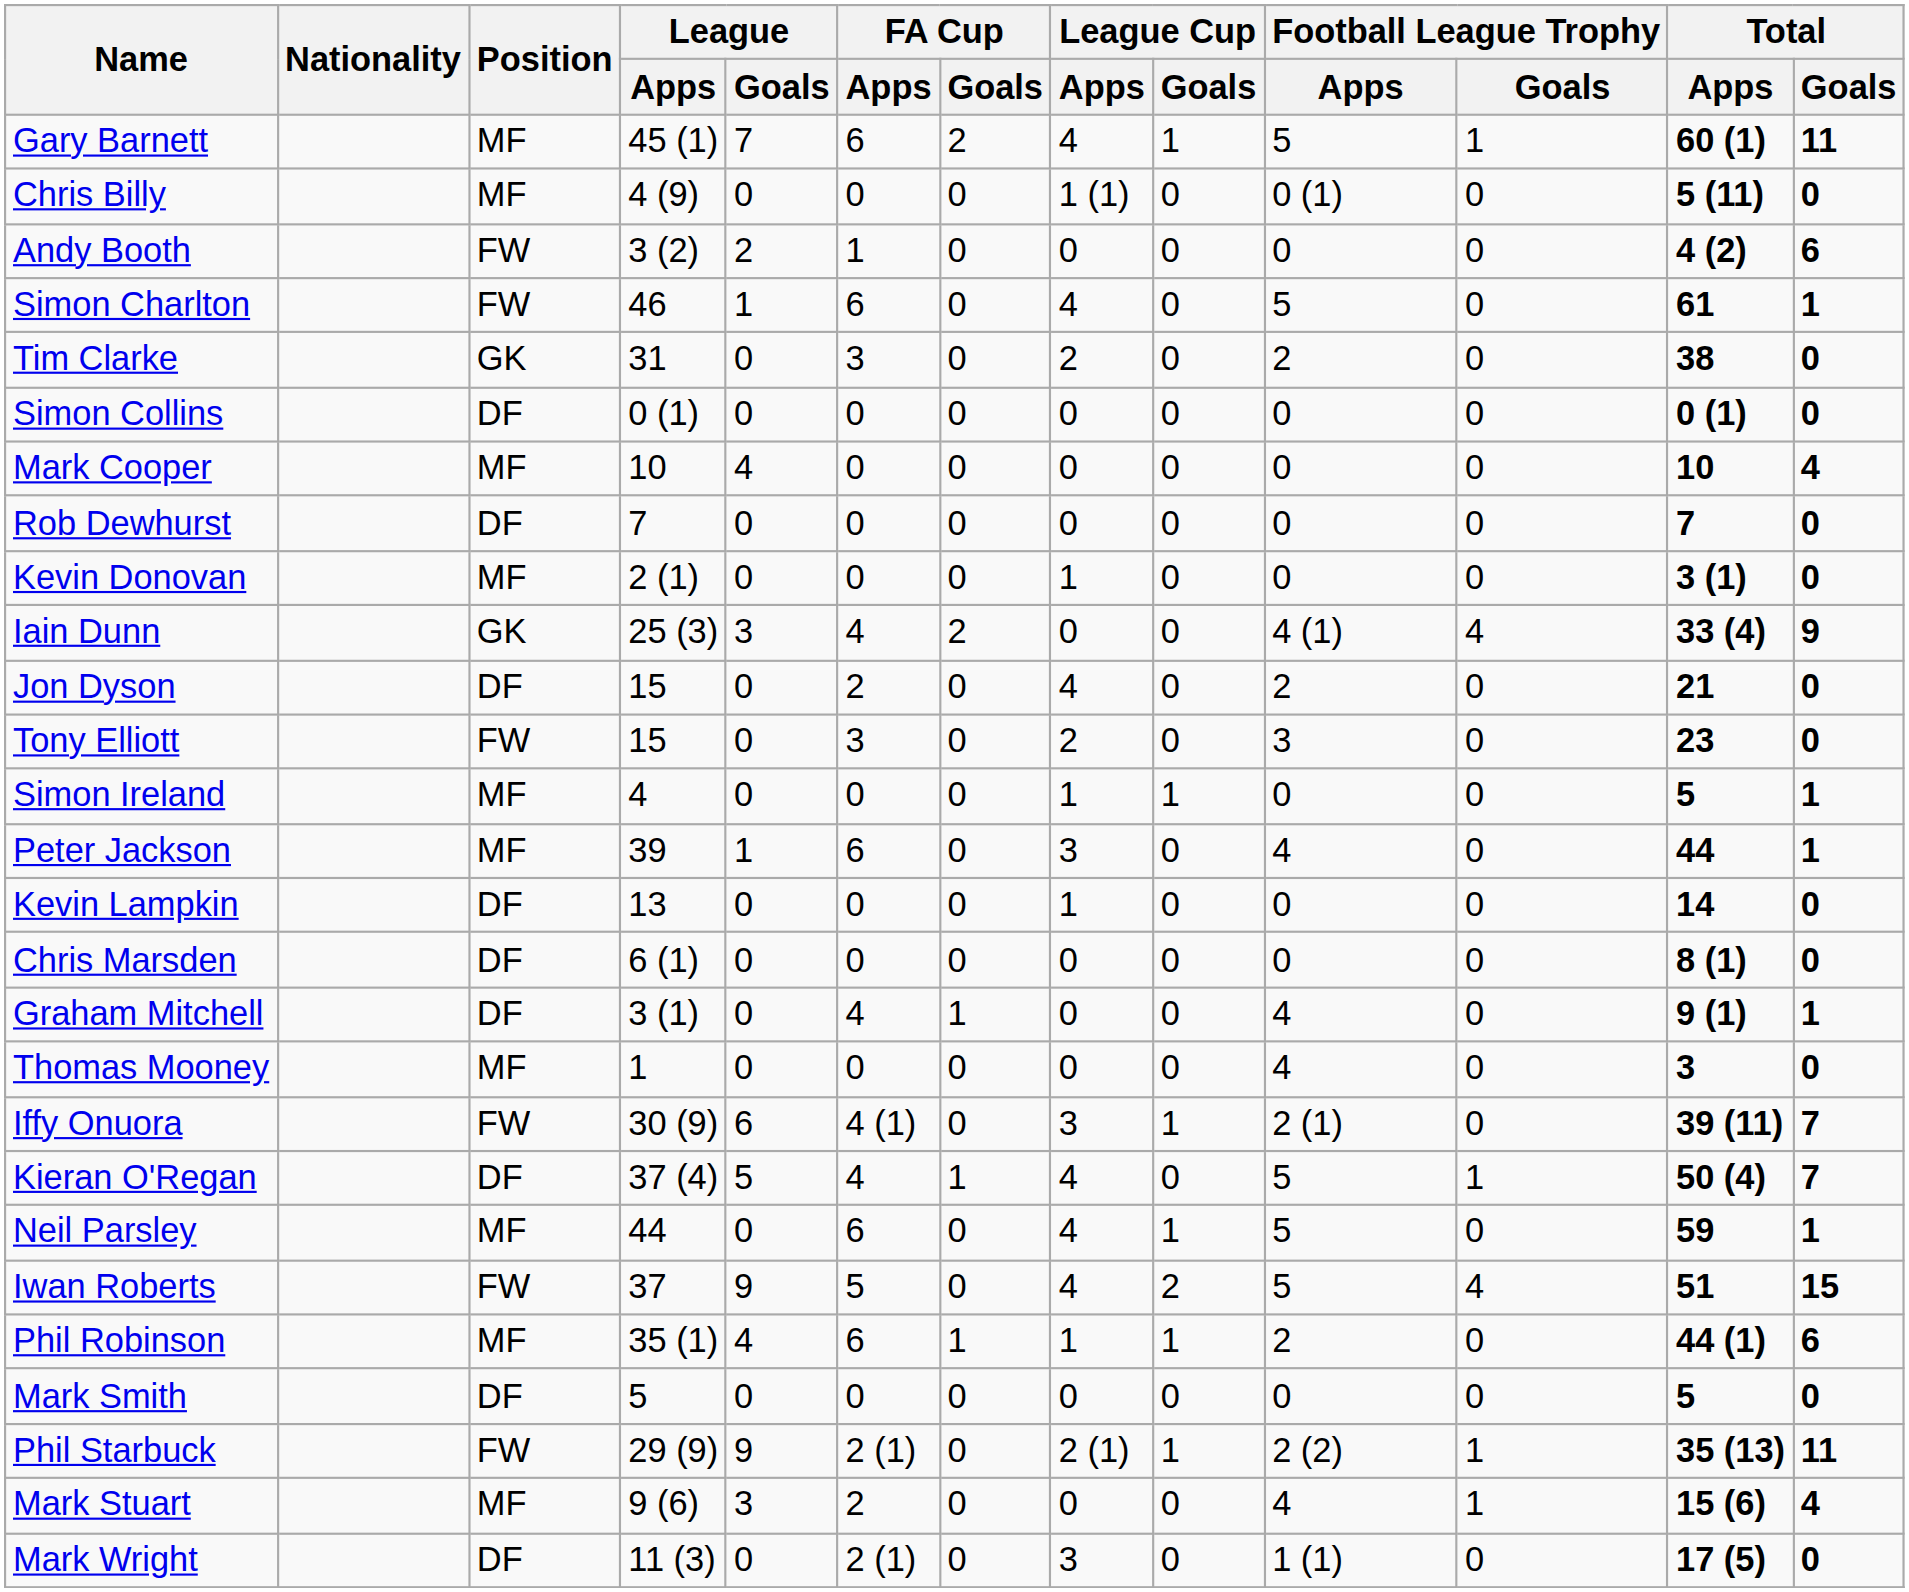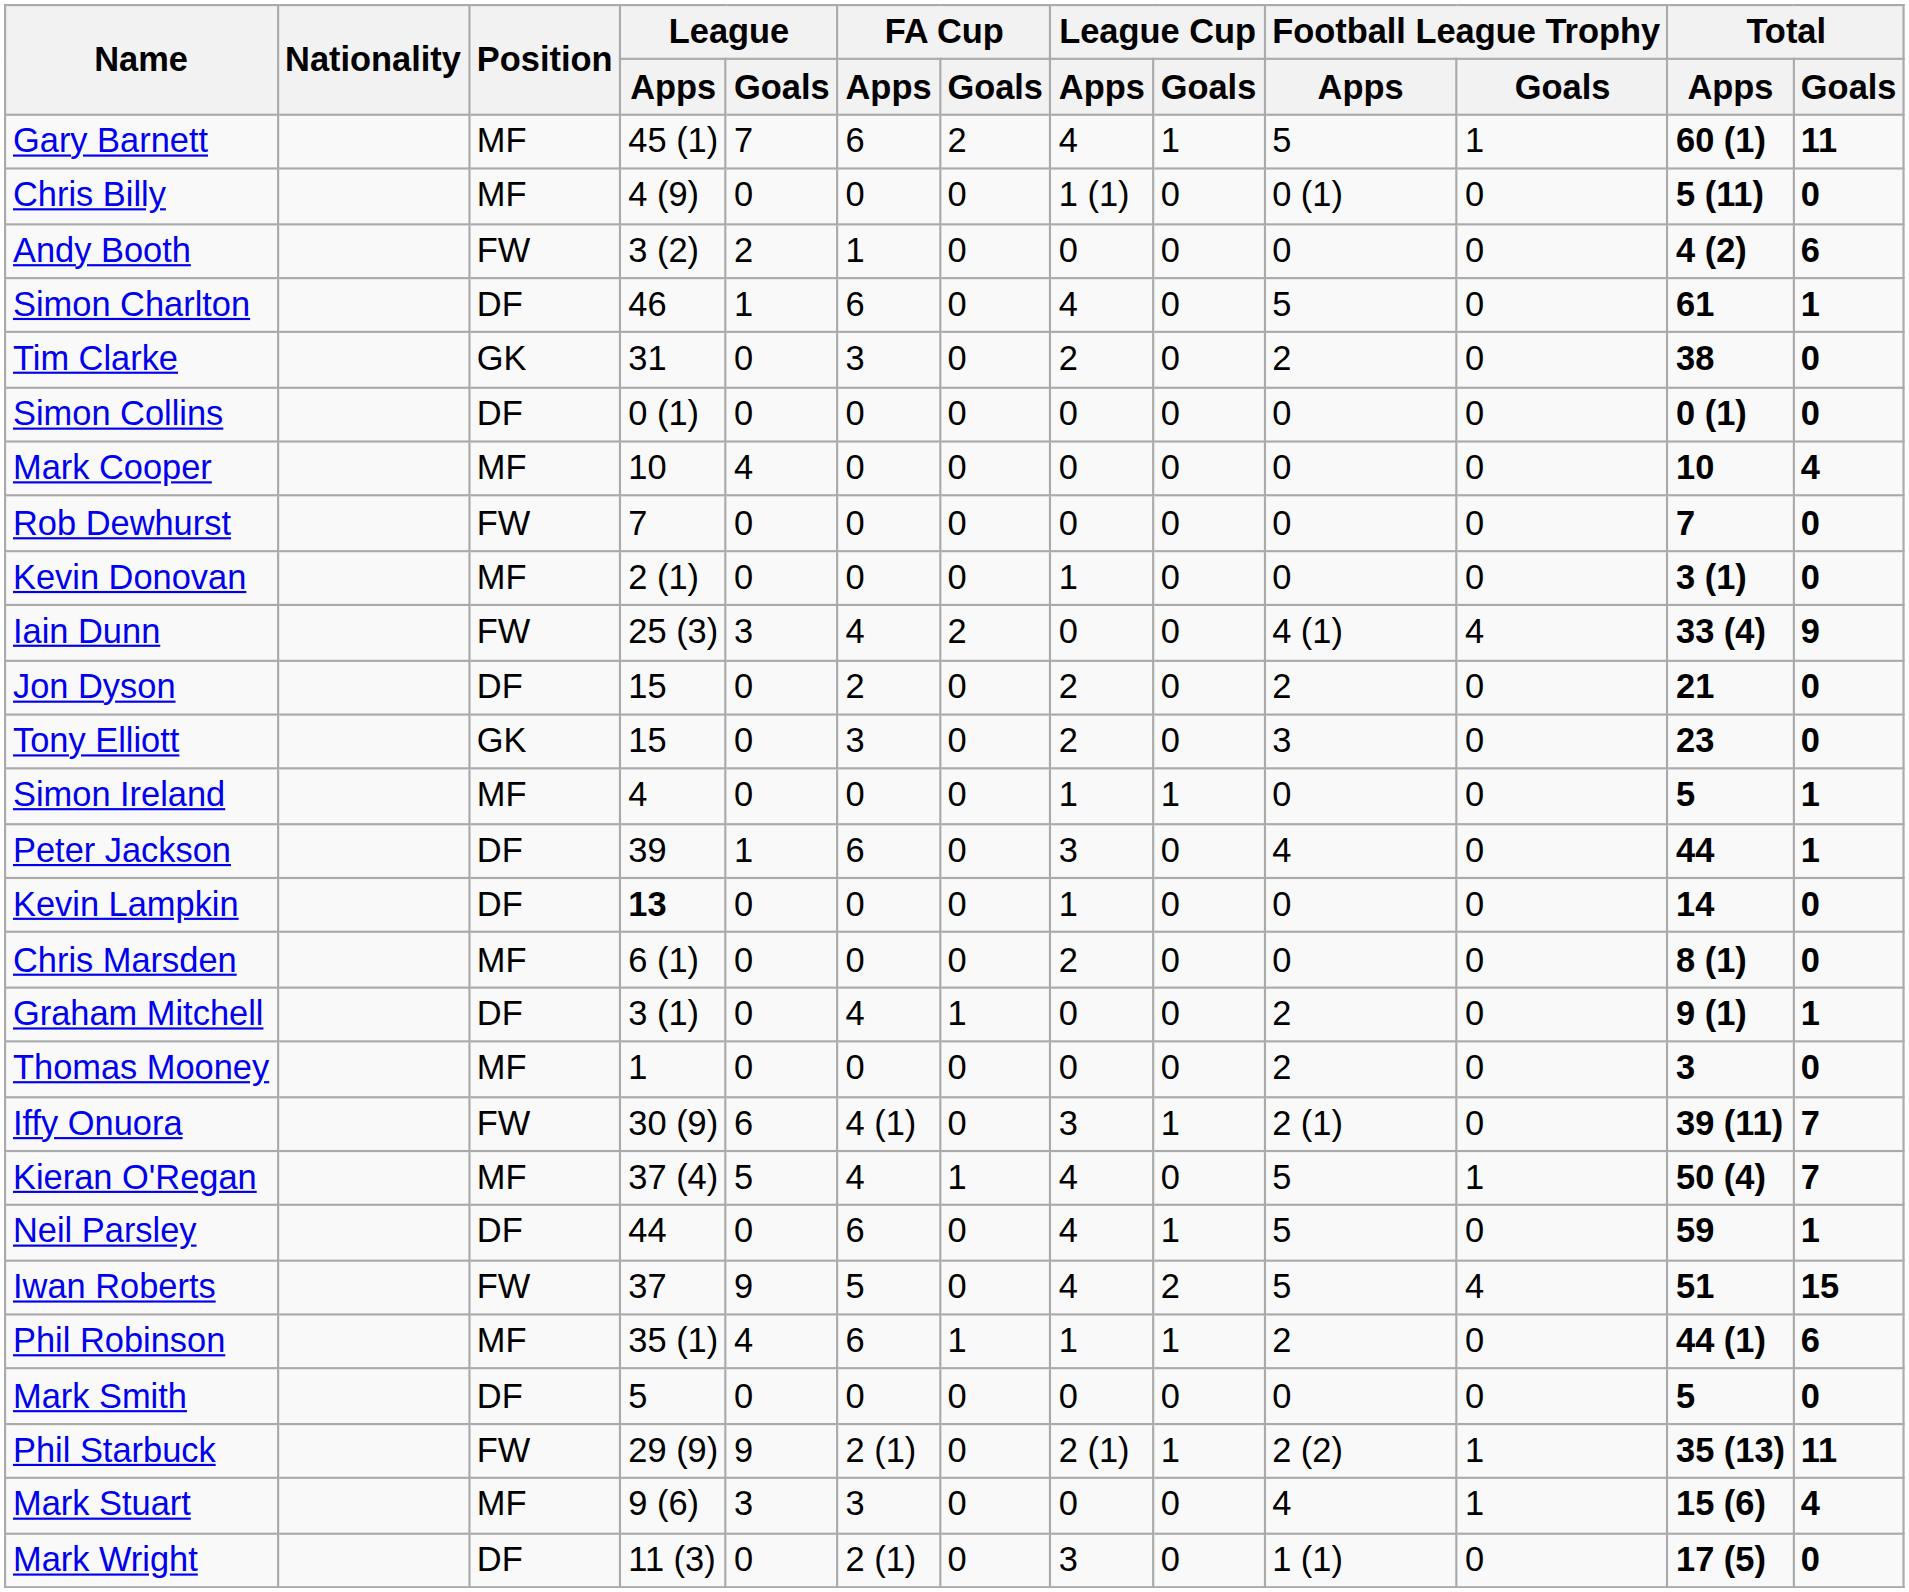Simon Charlton | Position: FW -> DF
Rob Dewhurst | Position: DF -> FW
Iain Dunn | Position: GK -> FW
Jon Dyson | League Cup / Apps: 4 -> 2
Tony Elliott | Position: FW -> GK
Peter Jackson | Position: MF -> DF
Kevin Lampkin | League / Apps: normal -> bold
Chris Marsden | Position: DF -> MF
Chris Marsden | League Cup / Apps: 0 -> 2
Graham Mitchell | Football League Trophy / Apps: 4 -> 2
Thomas Mooney | Football League Trophy / Apps: 4 -> 2
Kieran O'Regan | Position: DF -> MF
Neil Parsley | Position: MF -> DF
Mark Stuart | FA Cup / Apps: 2 -> 3
